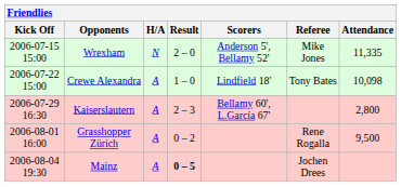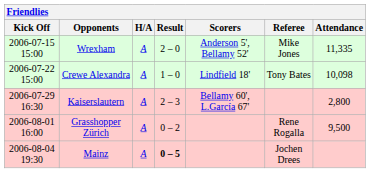Wrexham | H/A: N -> A
